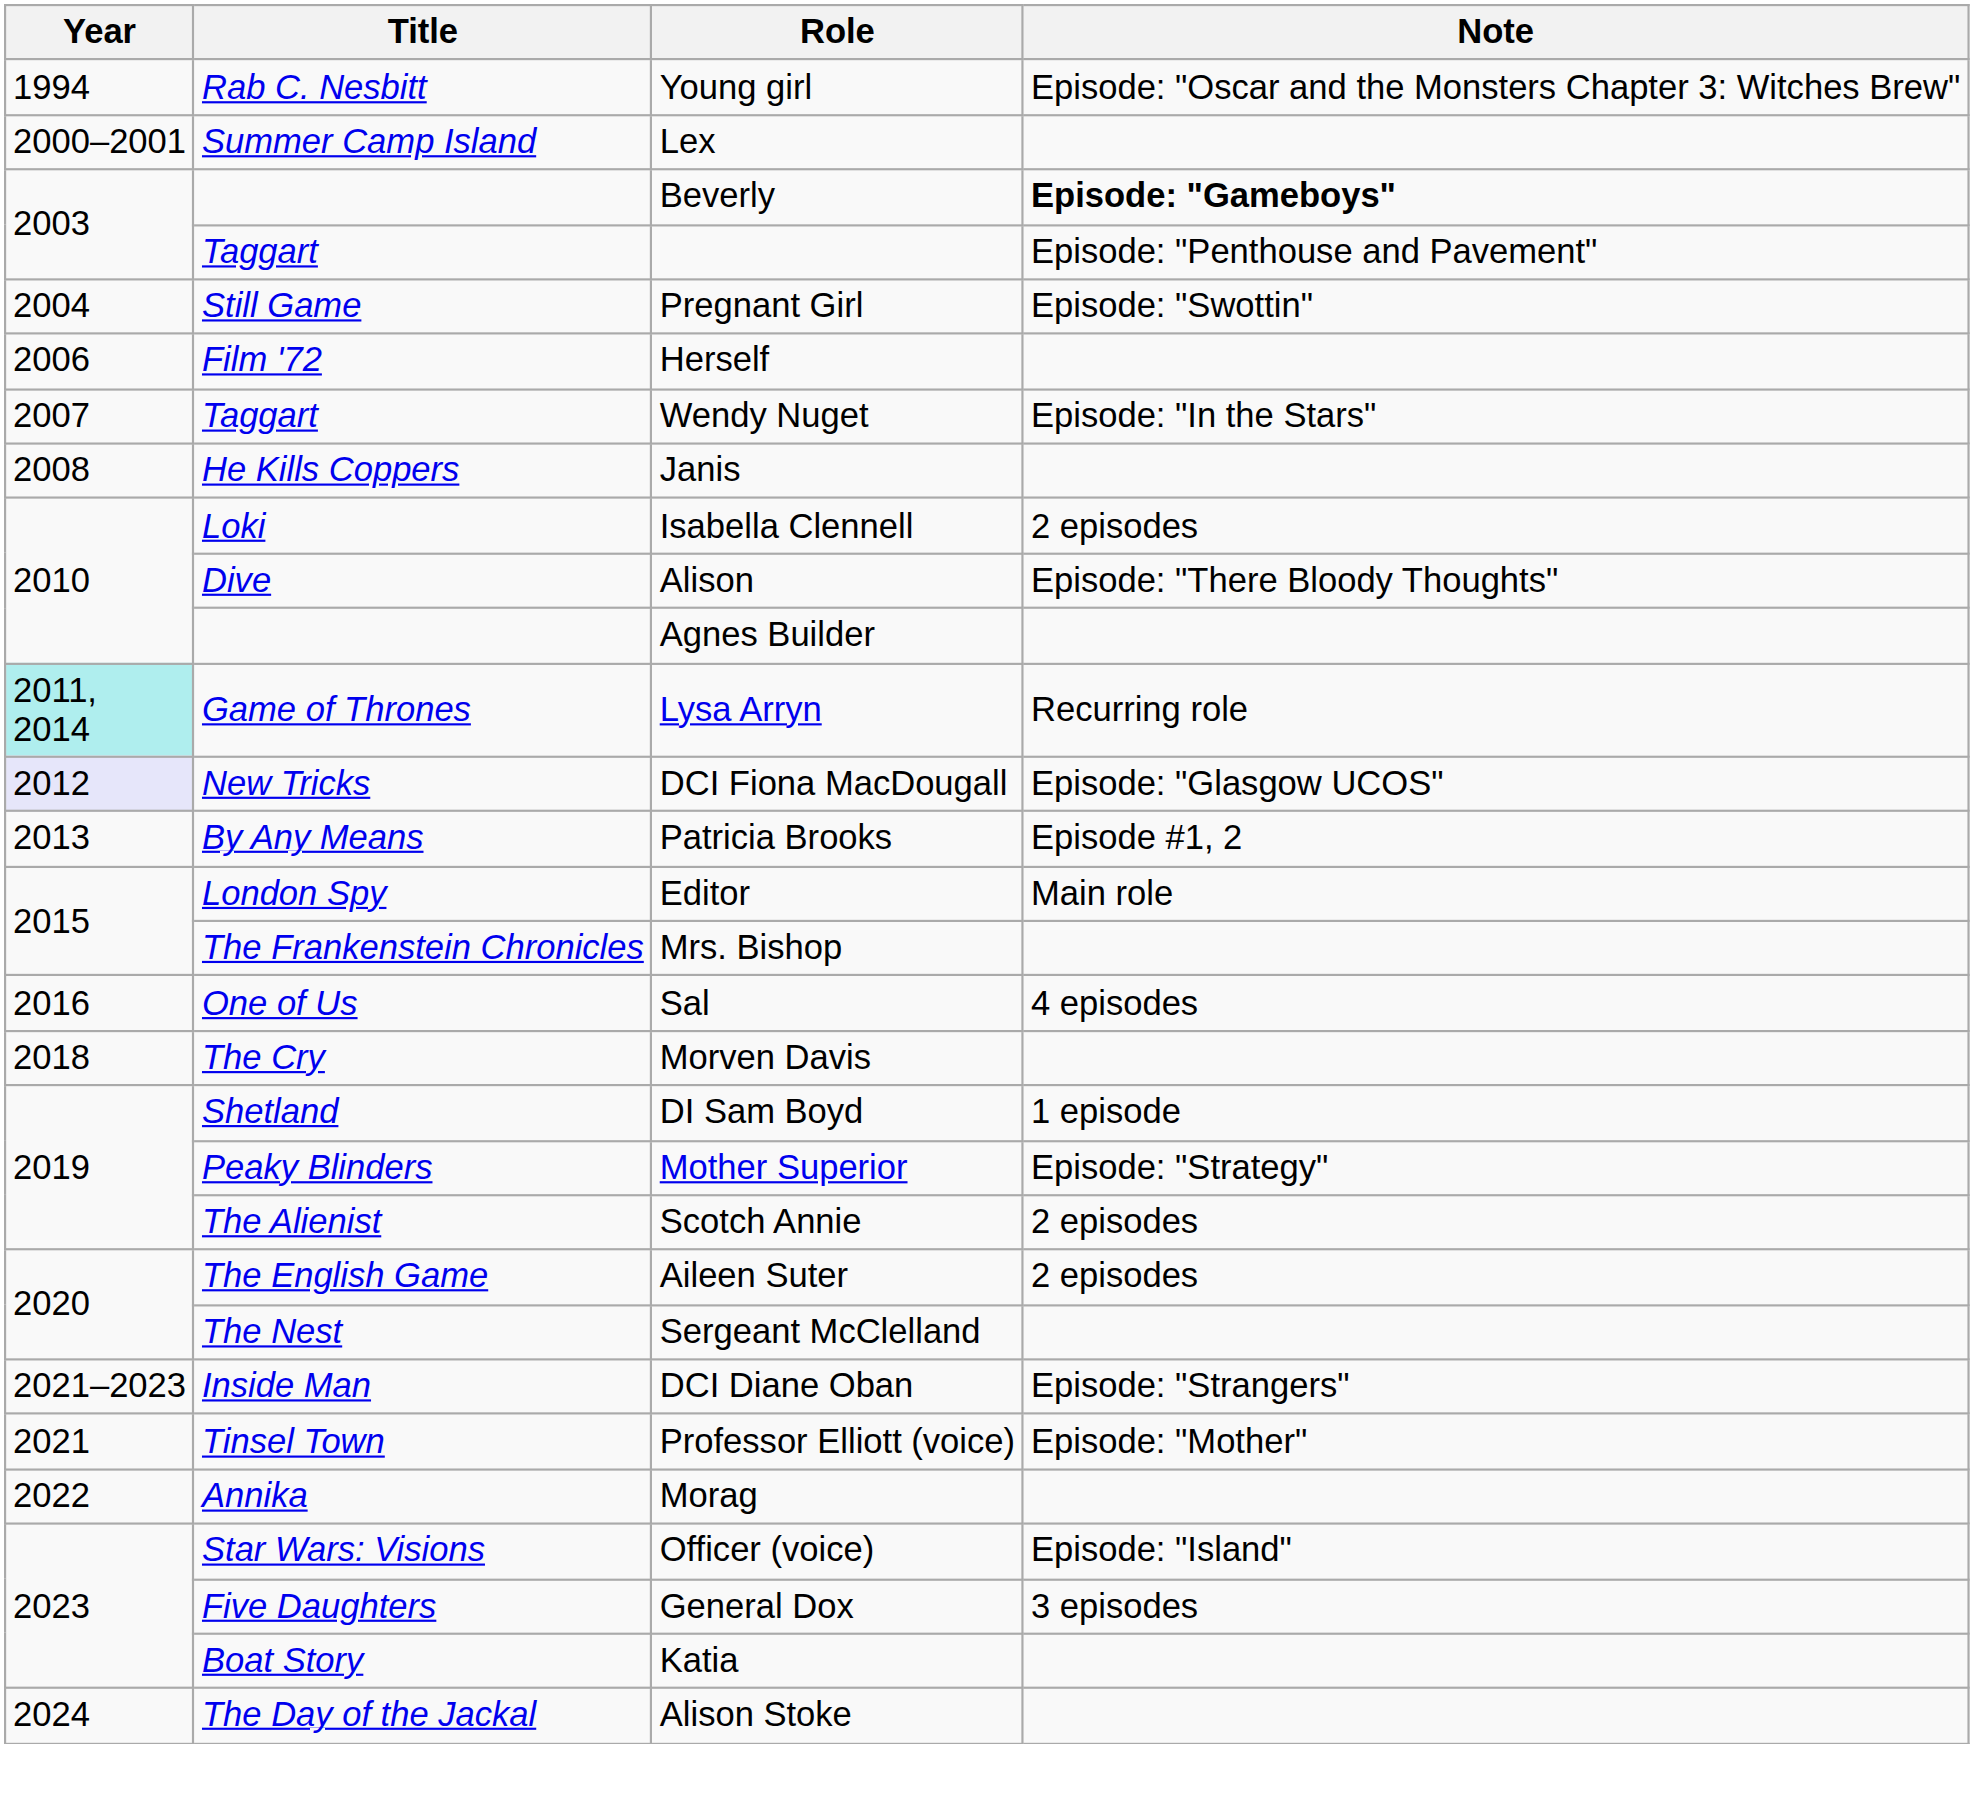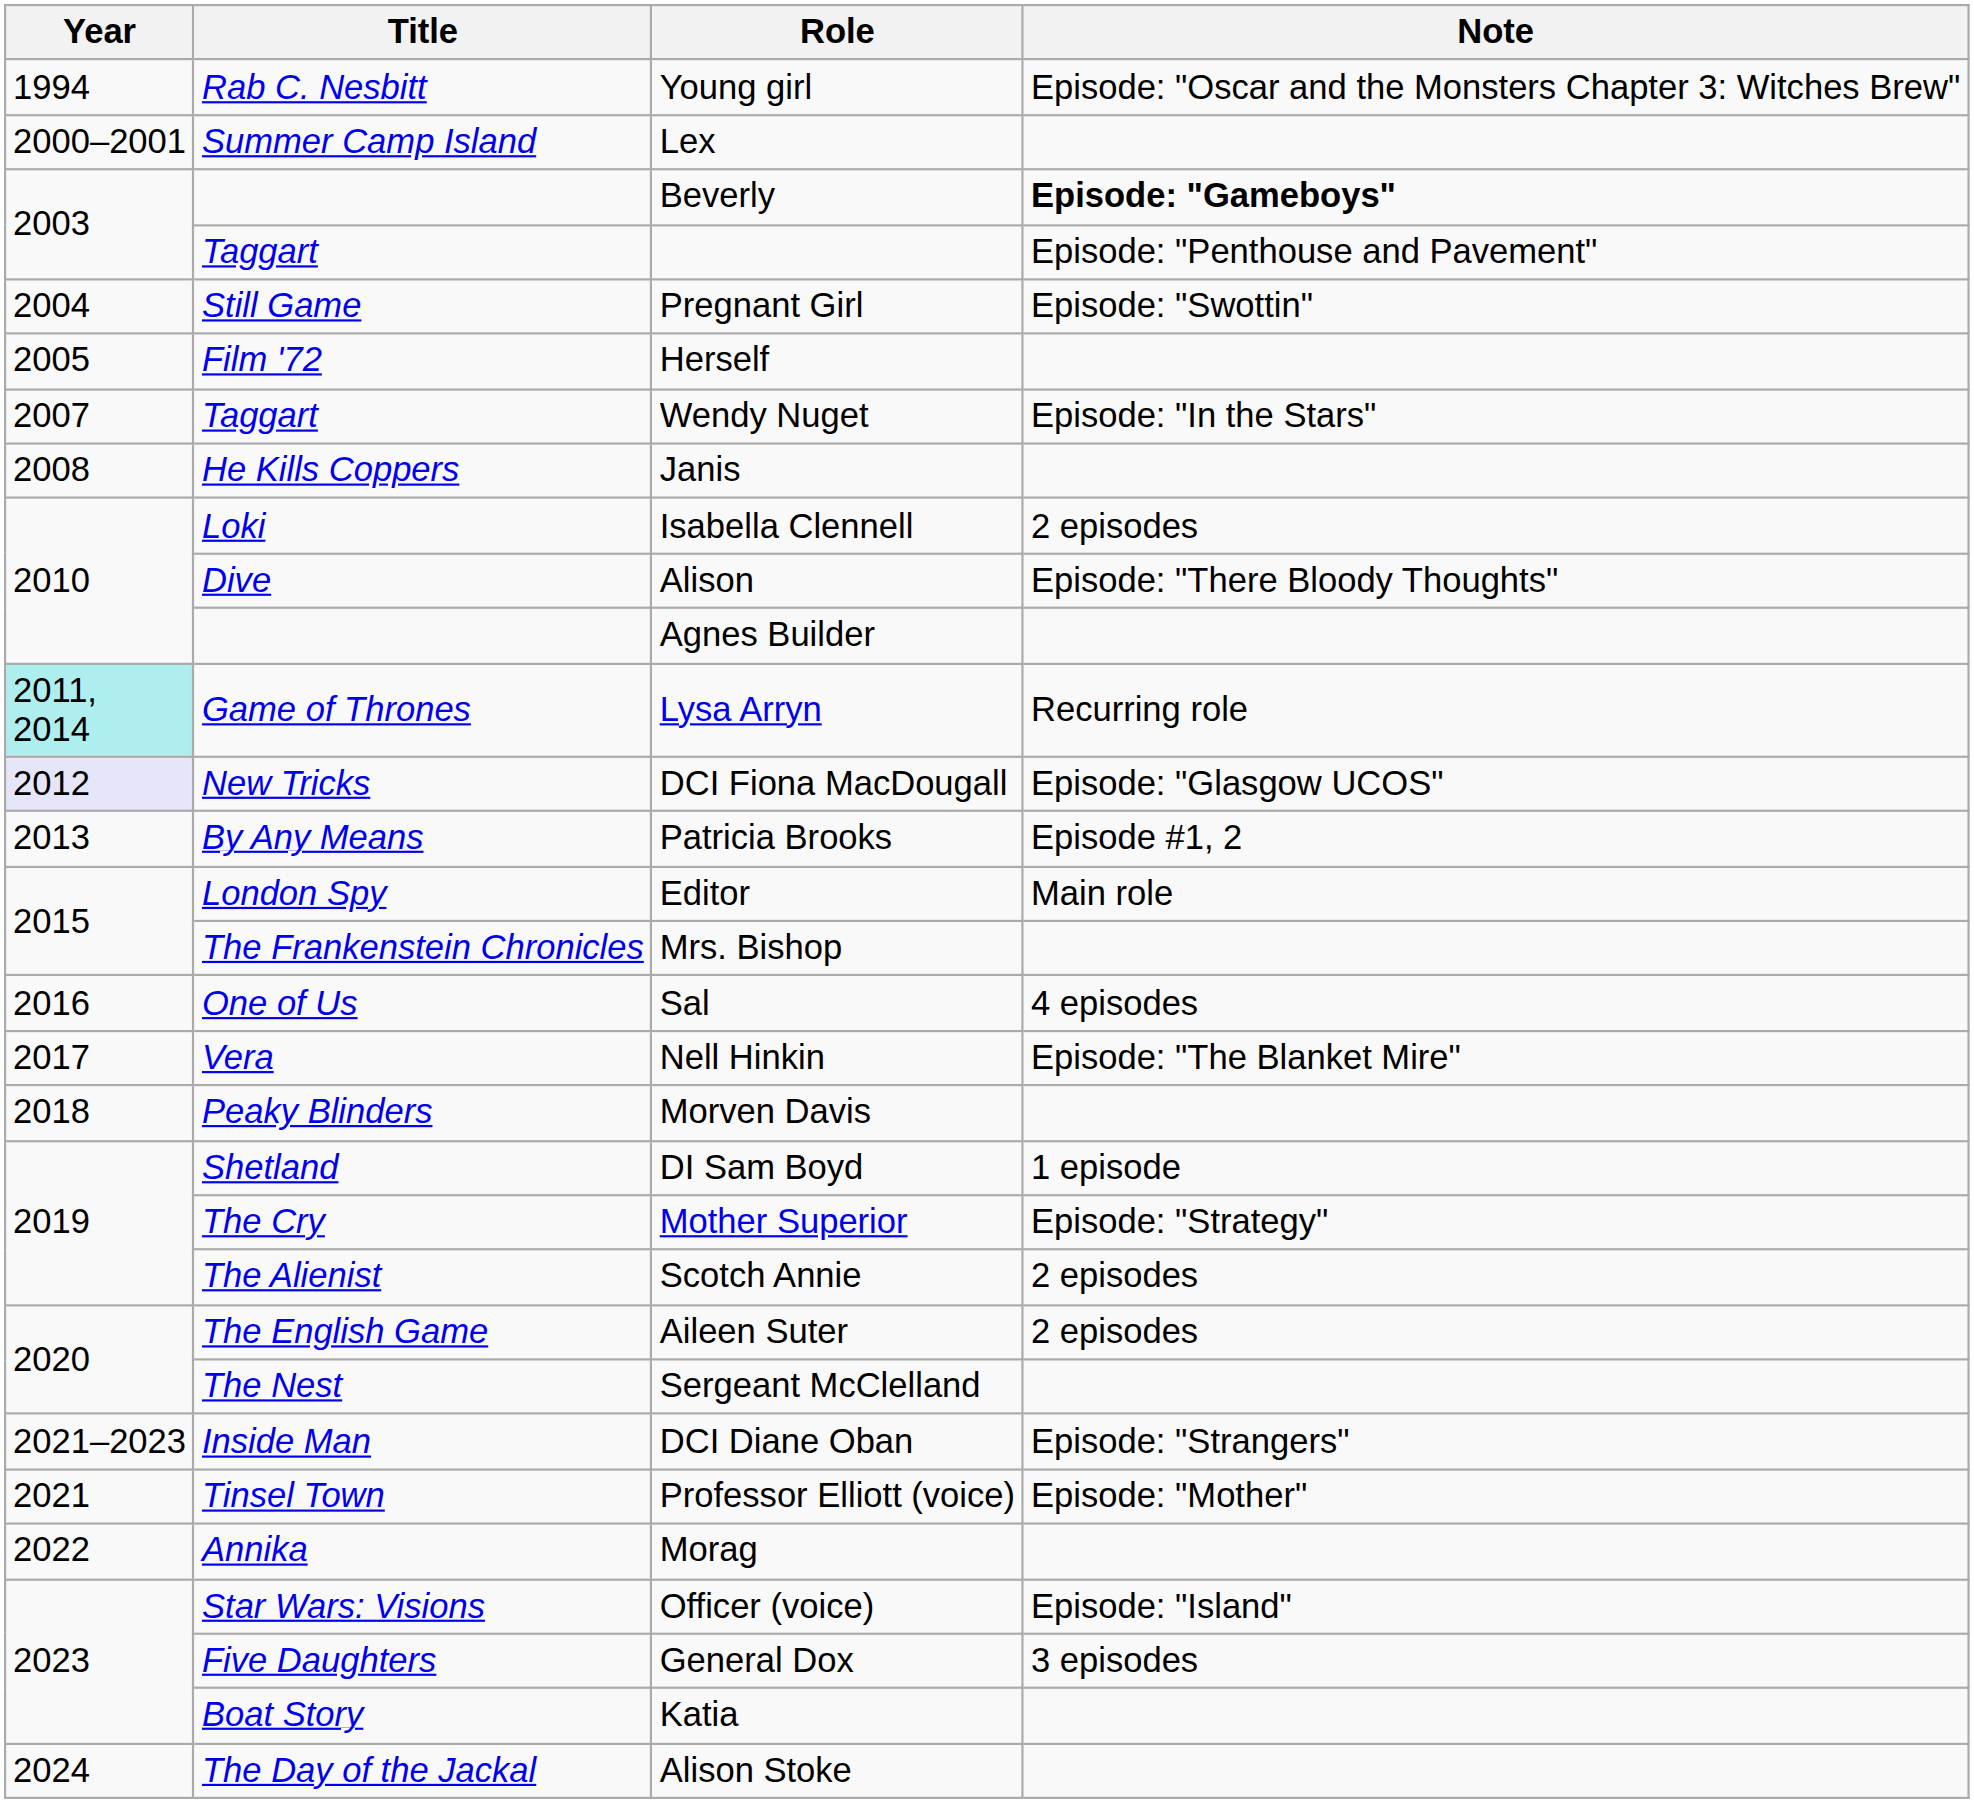Herself | Year: 2006 -> 2005
+ row: 2017 | Vera | Nell Hinkin | Episode: "The Blanket Mire"
Morven Davis | Title: The Cry -> Peaky Blinders
Mother Superior | Title: Peaky Blinders -> The Cry
